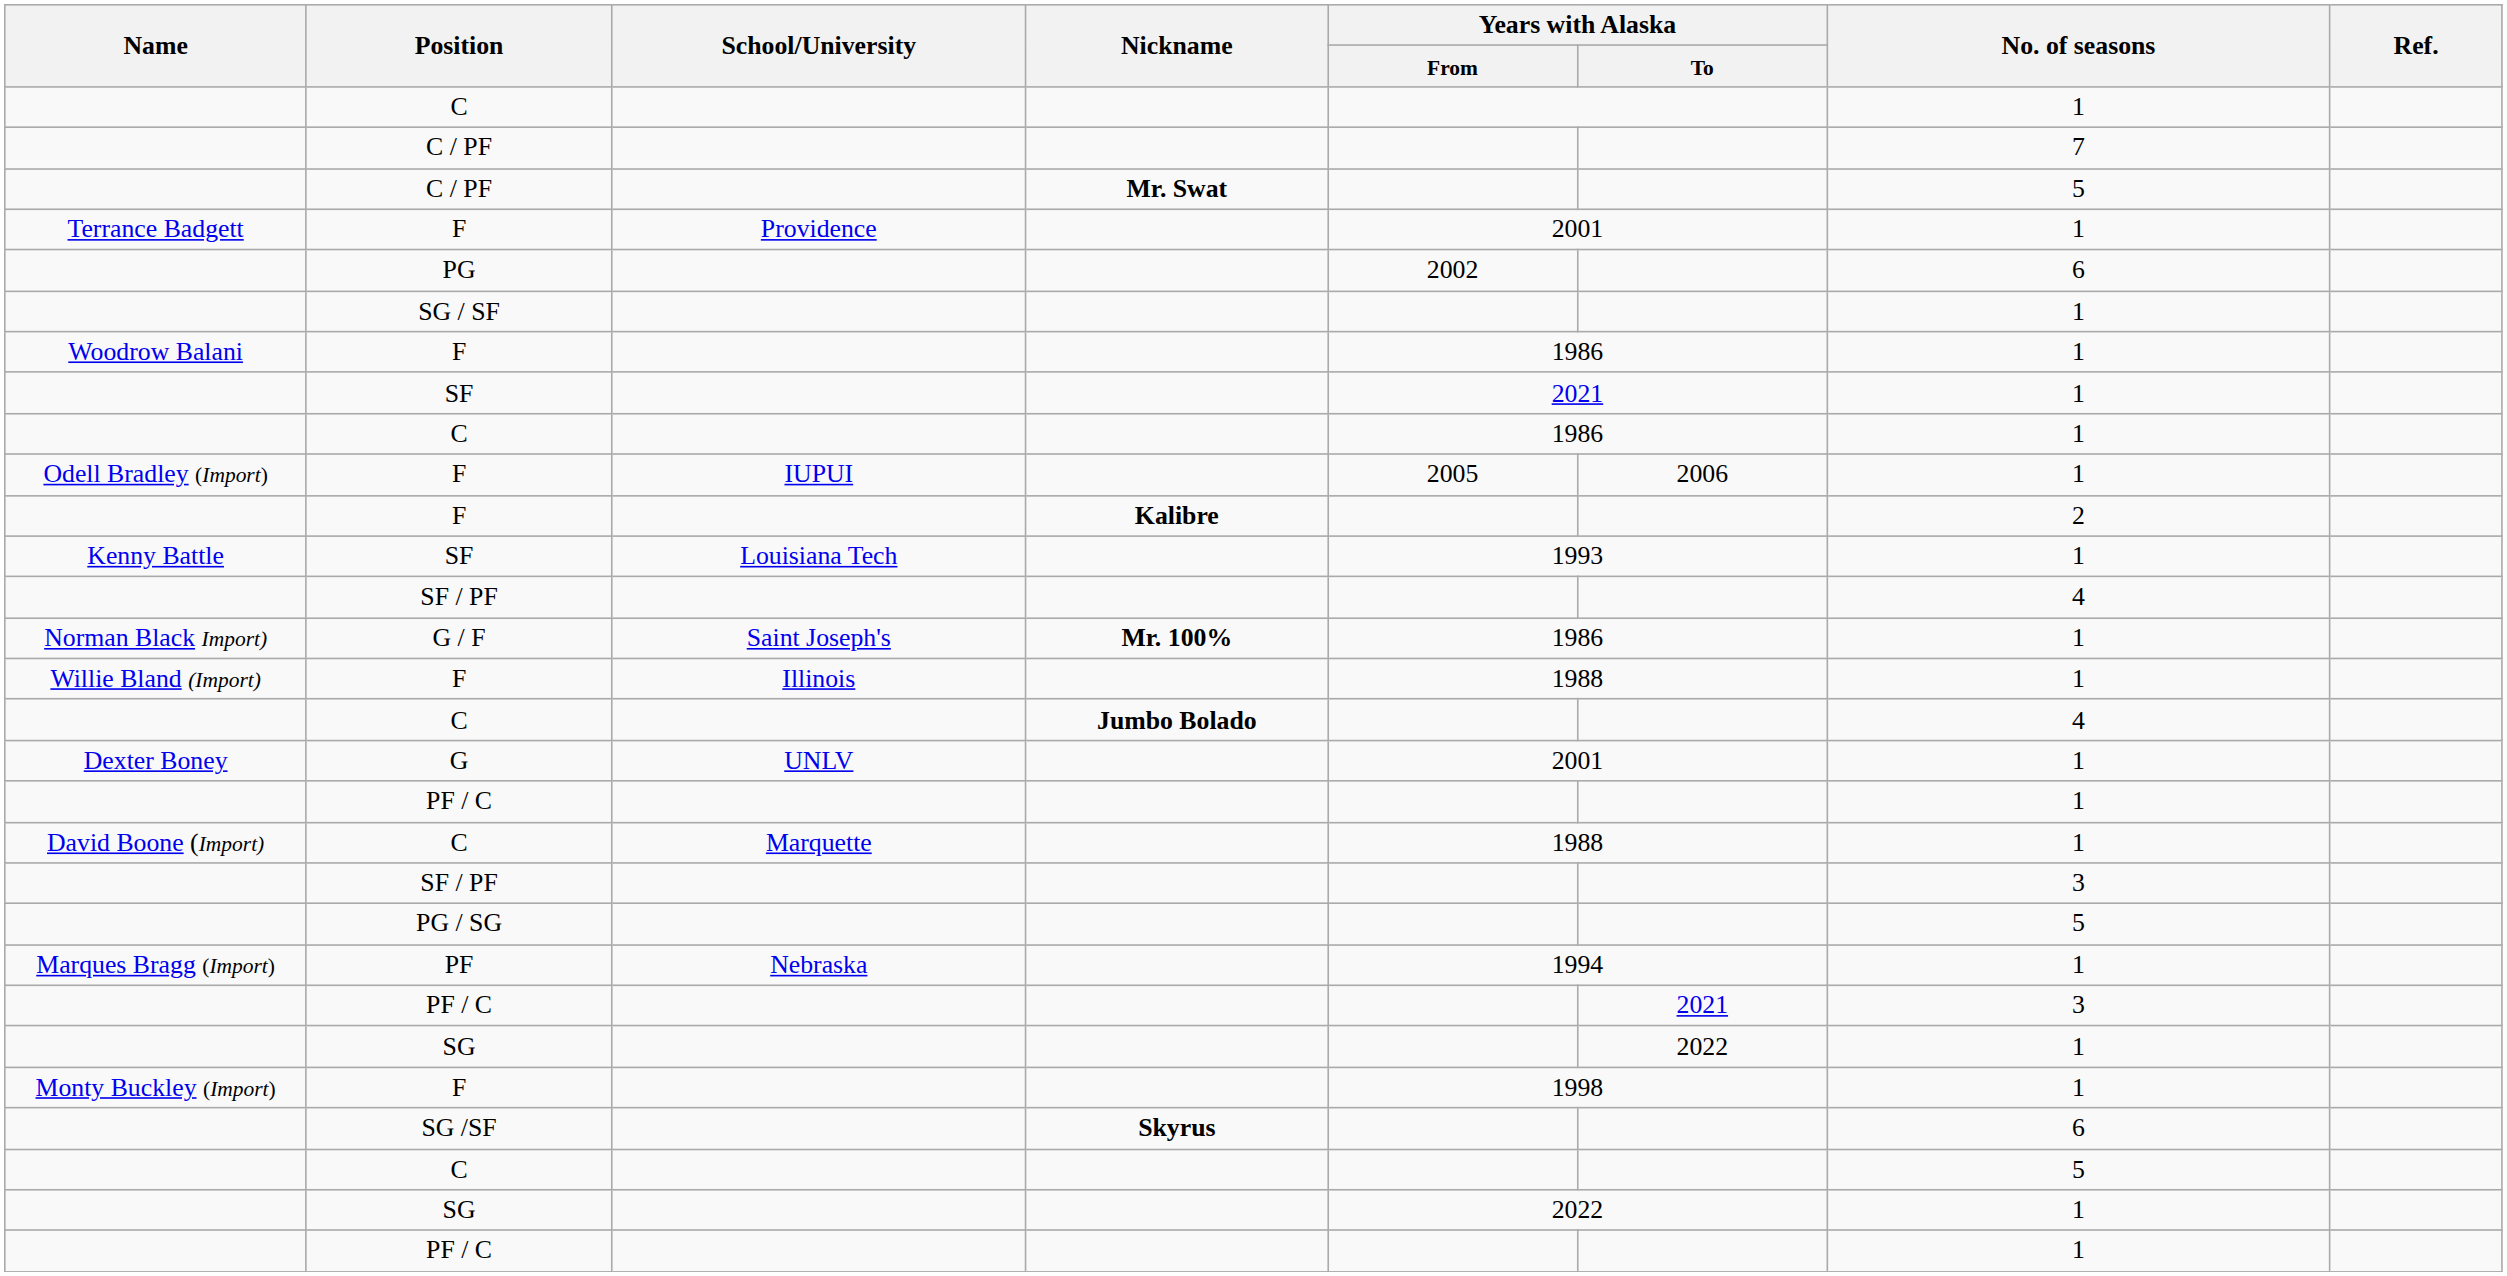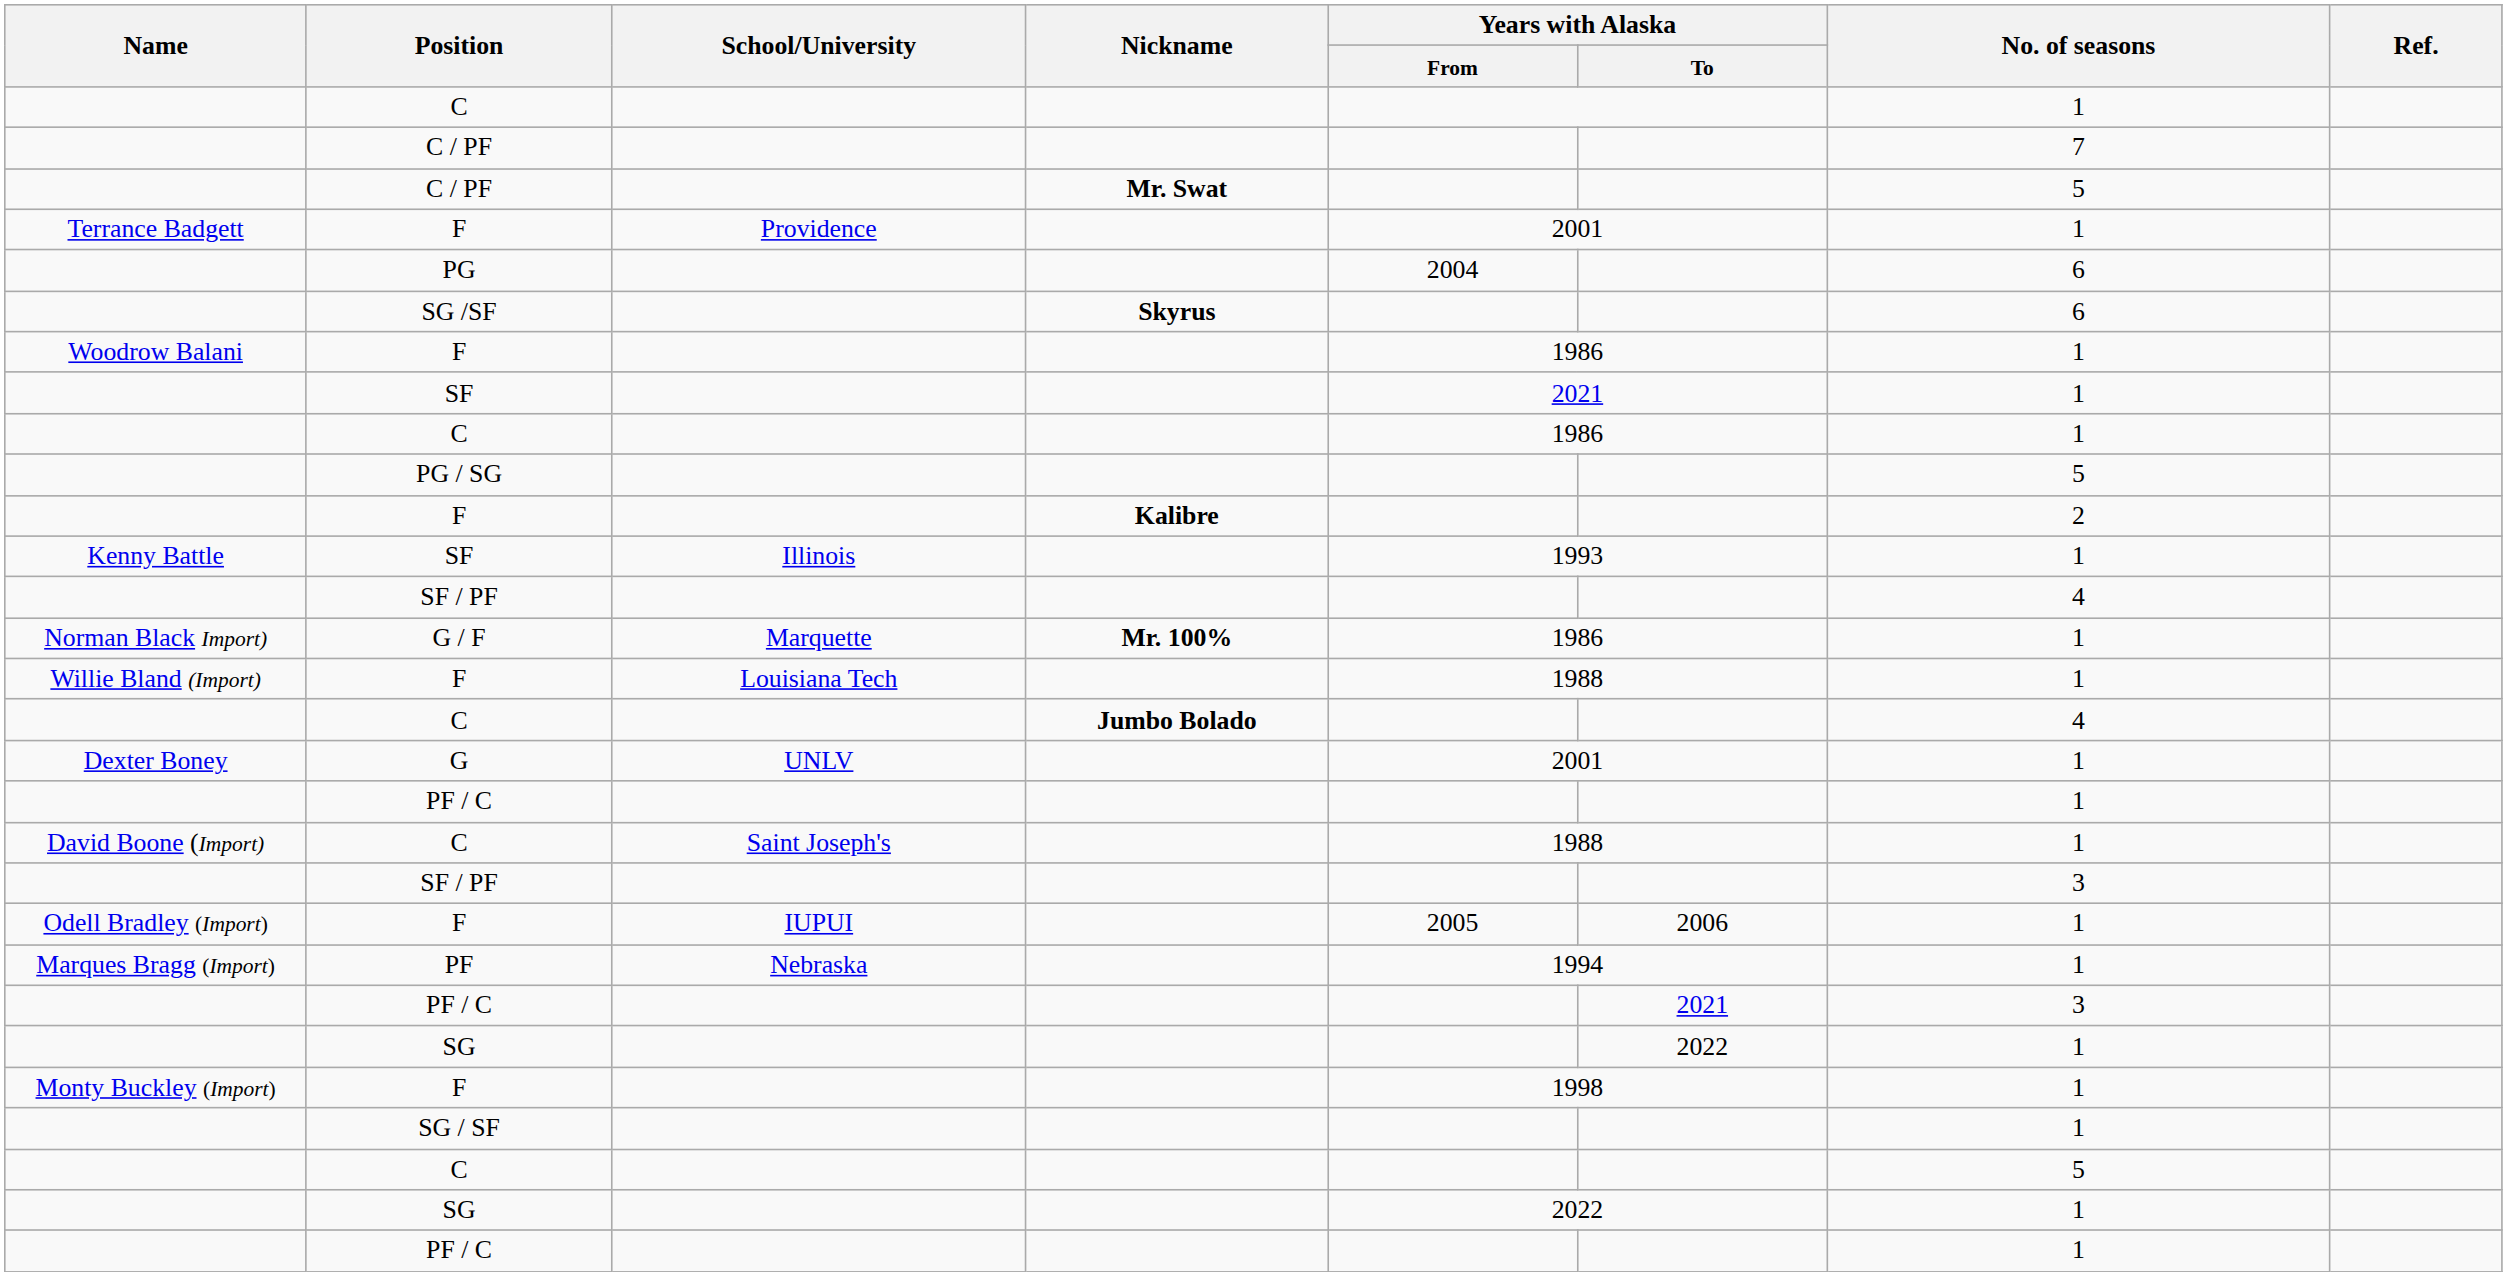PG | Years with Alaska / From: 2002 -> 2004
rows swapped: SG /SF <-> SG / SF
rows swapped: PG / SG <-> Odell Bradley (Import) / F
Kenny Battle / SF | School/University: Louisiana Tech -> Illinois
G / F | School/University: Saint Joseph's -> Marquette
Willie Bland (Import) / F | School/University: Illinois -> Louisiana Tech
David Boone (Import) / C | School/University: Marquette -> Saint Joseph's
